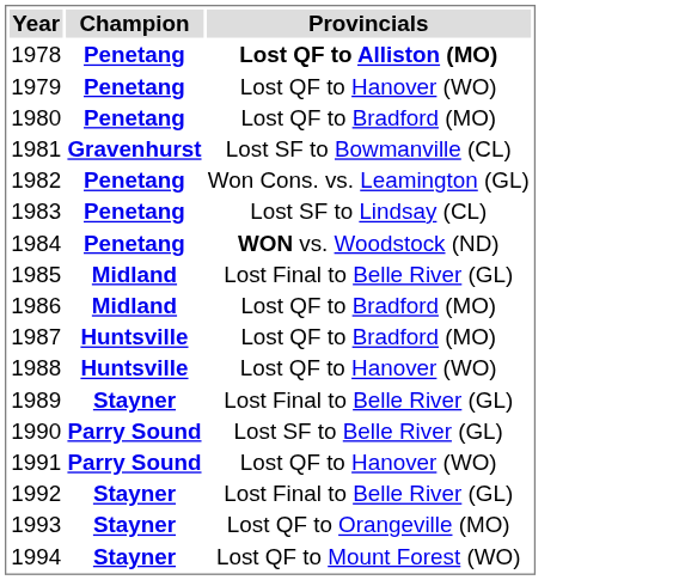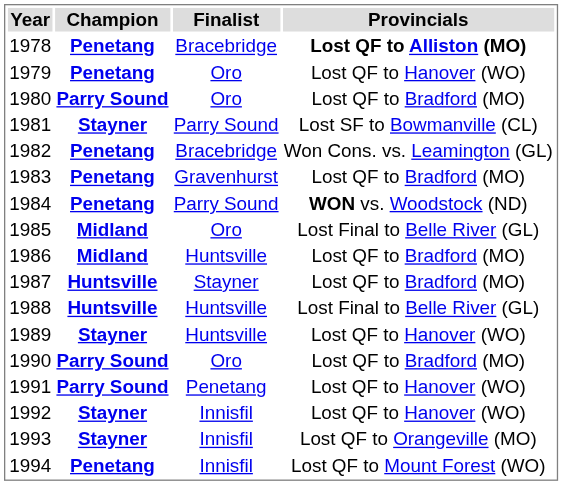+ column: Finalist | Bracebridge | Oro | Oro | Parry Sound | Bracebridge | Gravenhurst | Parry Sound | Oro | Huntsville | Stayner | Huntsville | Huntsville | Oro | Penetang | Innisfil | Innisfil | Innisfil
1980 | Champion: Penetang -> Parry Sound
1981 | Champion: Gravenhurst -> Stayner
1983 | Provincials: Lost SF to Lindsay (CL) -> Lost QF to Bradford (MO)
1988 | Provincials: Lost QF to Hanover (WO) -> Lost Final to Belle River (GL)
1989 | Provincials: Lost Final to Belle River (GL) -> Lost QF to Hanover (WO)
1990 | Provincials: Lost SF to Belle River (GL) -> Lost QF to Bradford (MO)
1992 | Provincials: Lost Final to Belle River (GL) -> Lost QF to Hanover (WO)
1994 | Champion: Stayner -> Penetang
